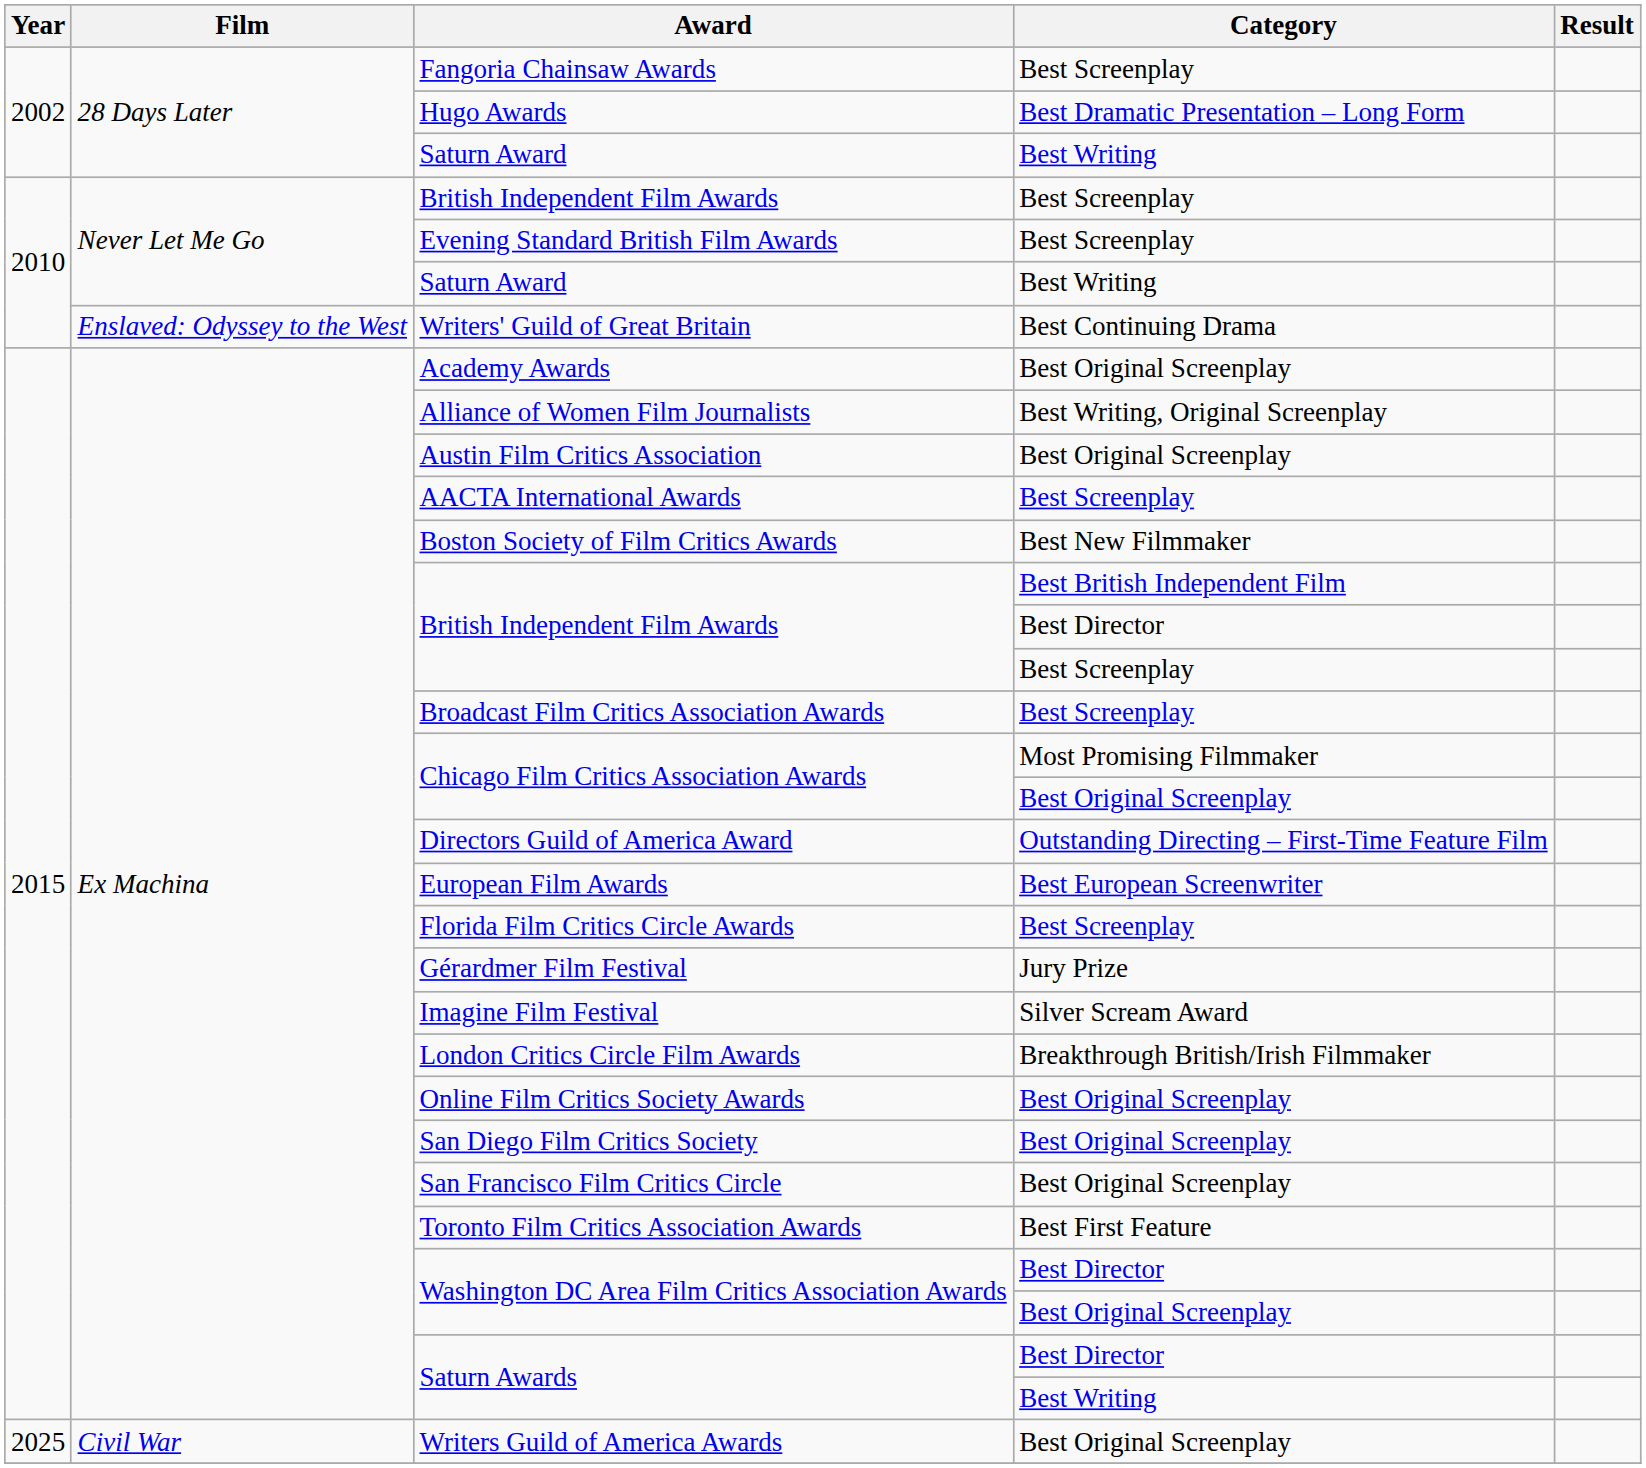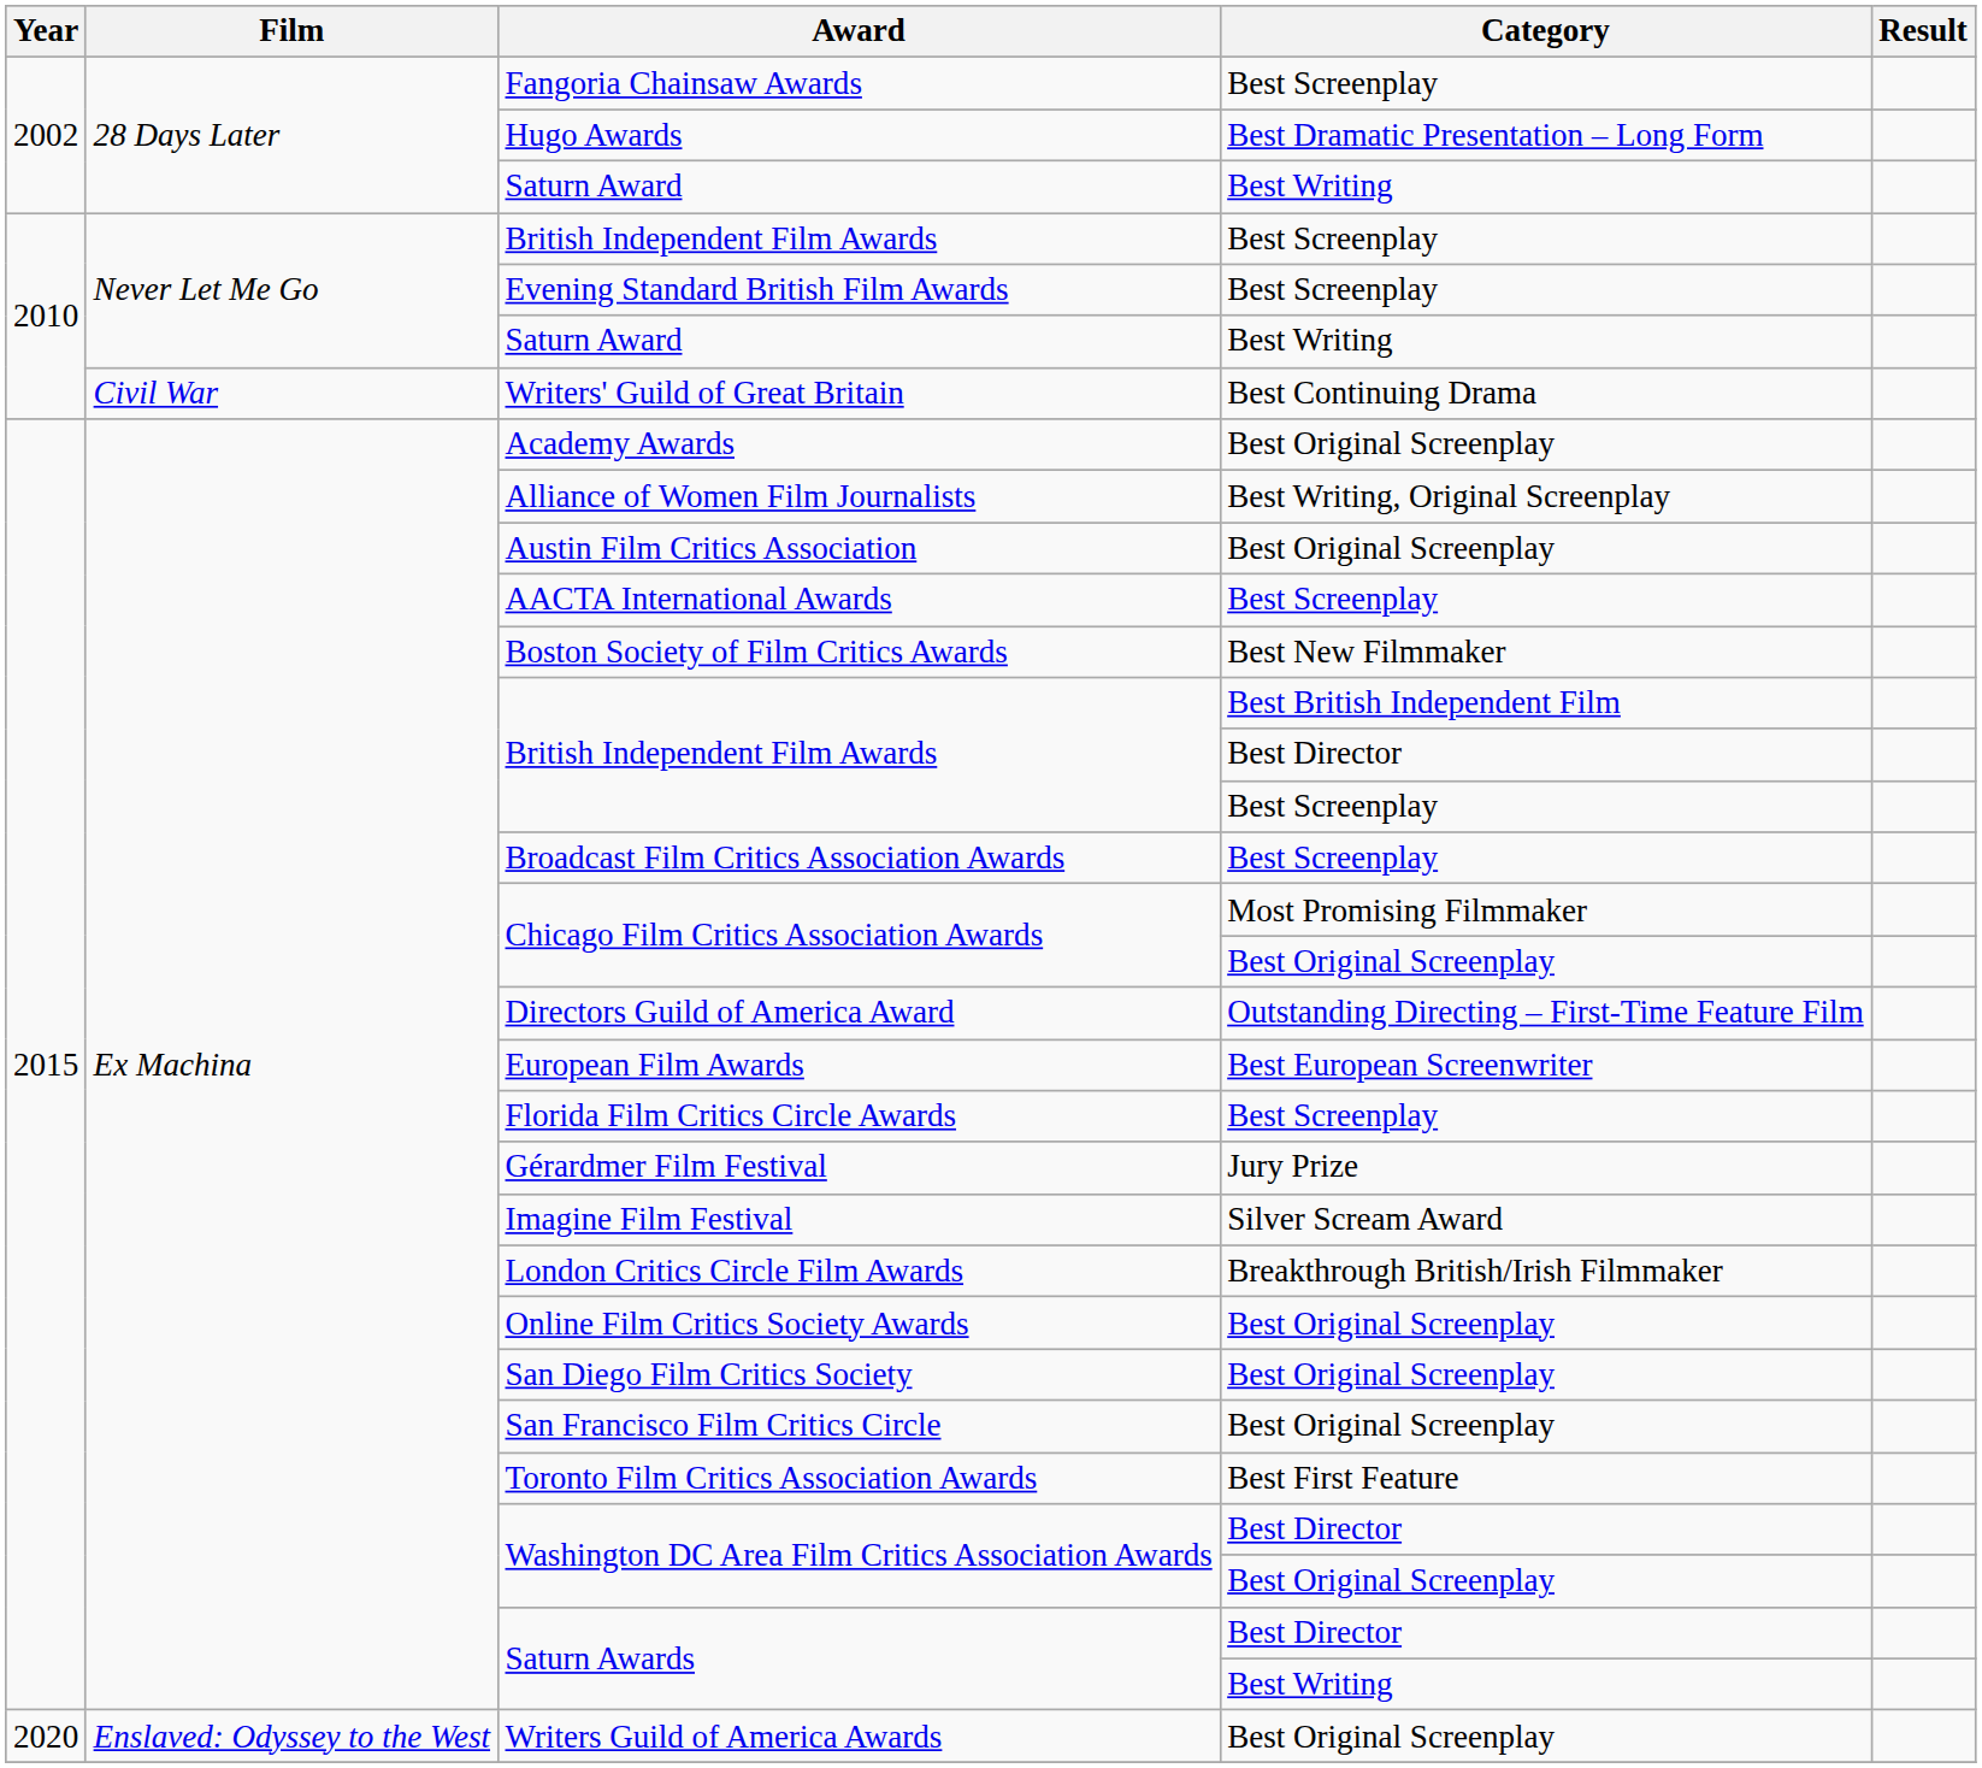Writers' Guild of Great Britain | Film: Enslaved: Odyssey to the West -> Civil War
Writers Guild of America Awards | Year: 2025 -> 2020
Writers Guild of America Awards | Film: Civil War -> Enslaved: Odyssey to the West
